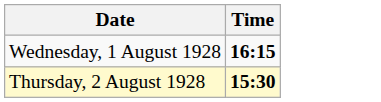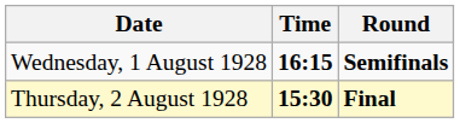+ column: Round | Semifinals | Final
